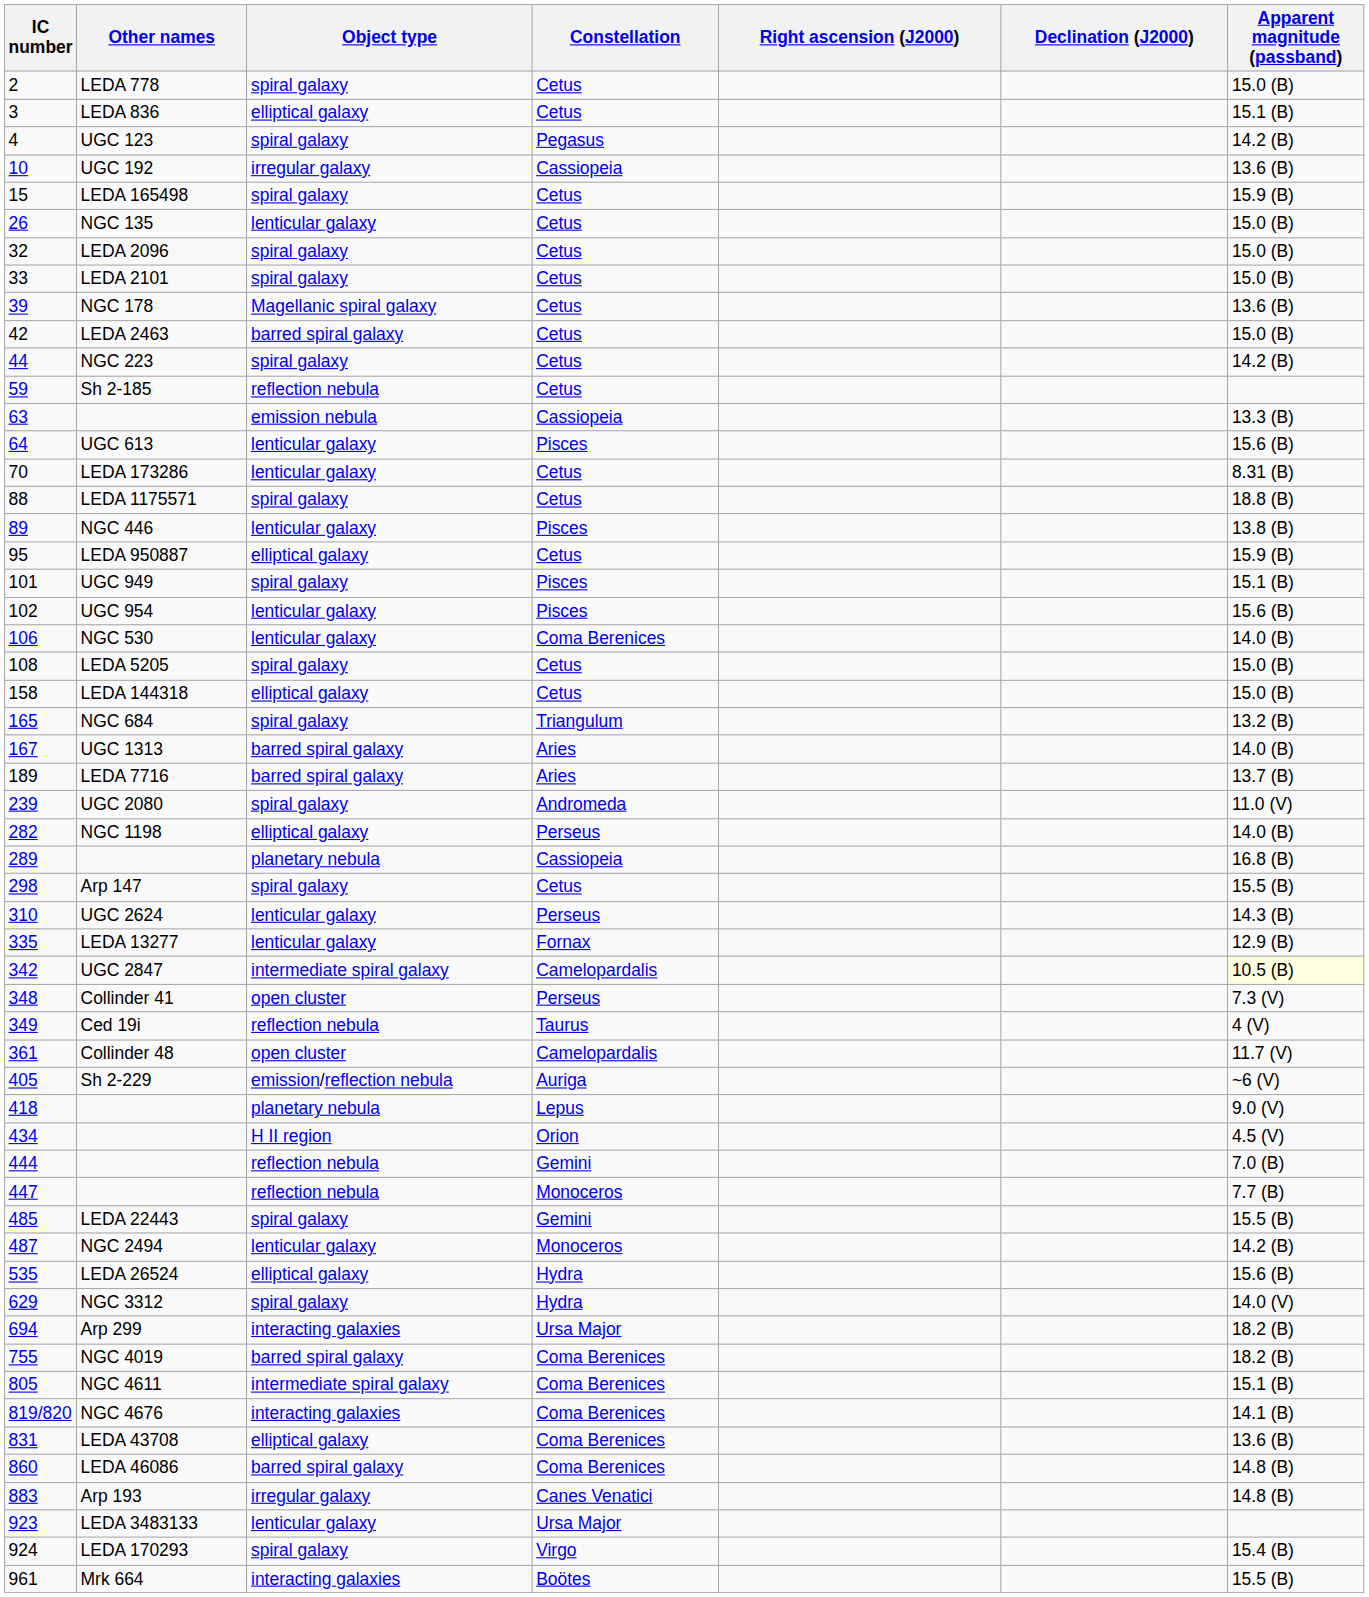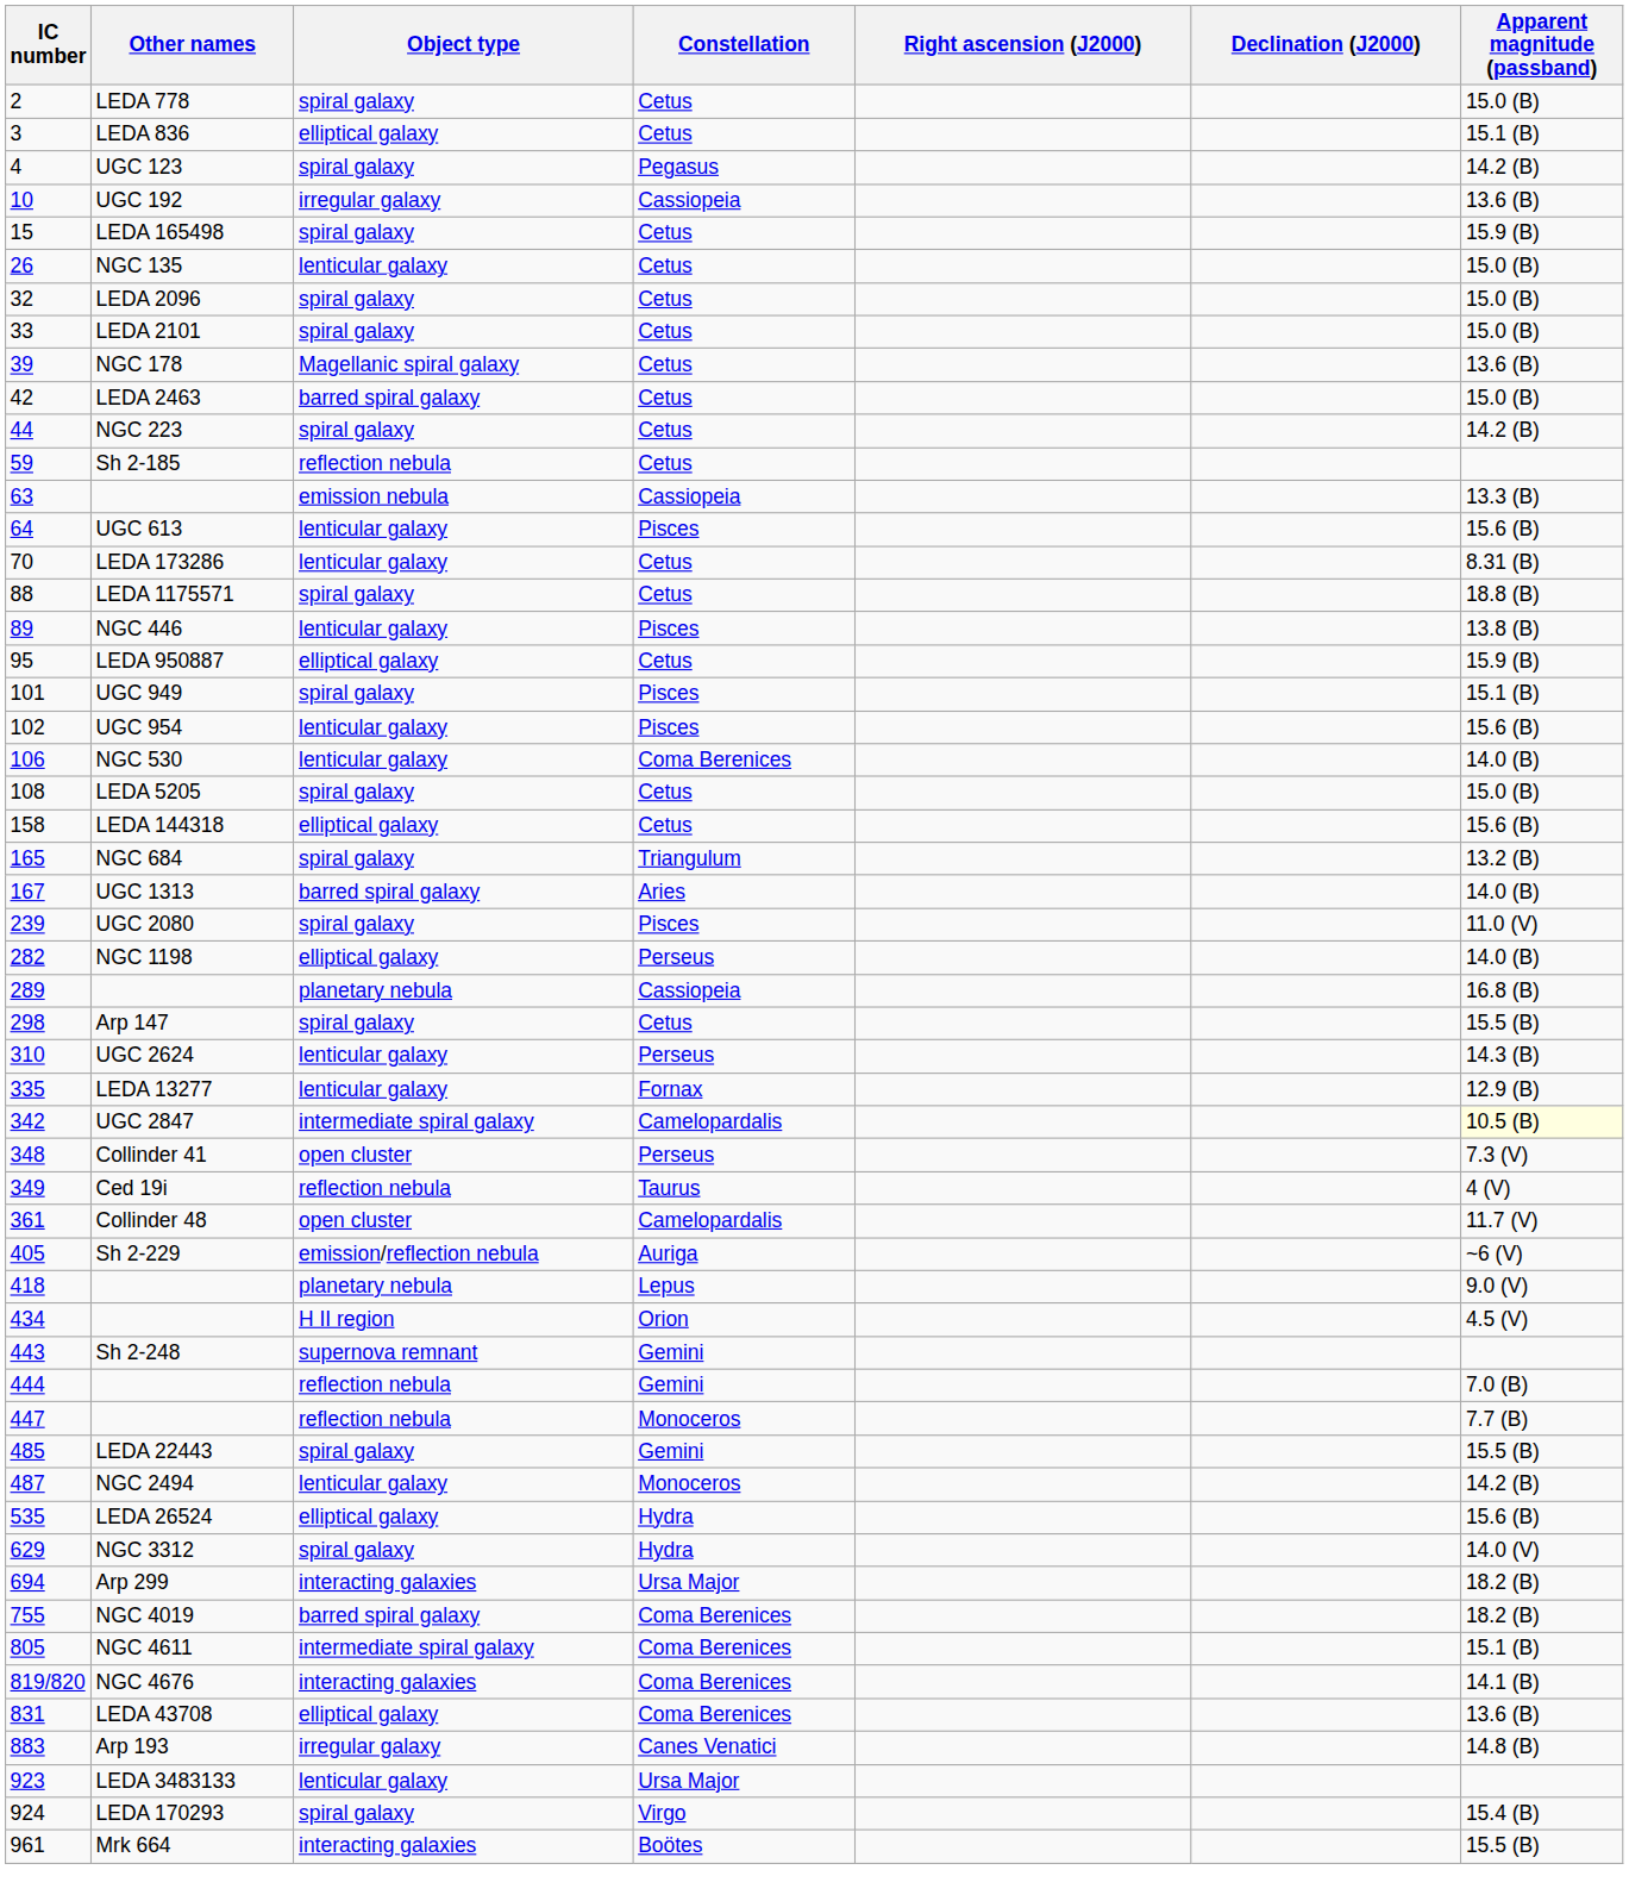LEDA 144318 | Apparent magnitude (passband): 15.0 (B) -> 15.6 (B)
- row: 189 | LEDA 7716 | barred spiral galaxy | Aries | 13.7 (B)
UGC 2080 | Constellation: Andromeda -> Pisces
+ row: 443 | Sh 2-248 | supernova remnant | Gemini
- row: 860 | LEDA 46086 | barred spiral galaxy | Coma Berenices | 14.8 (B)
